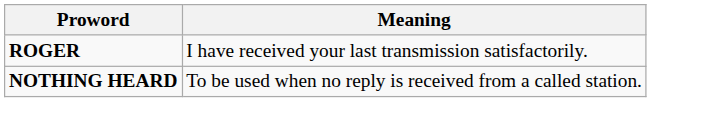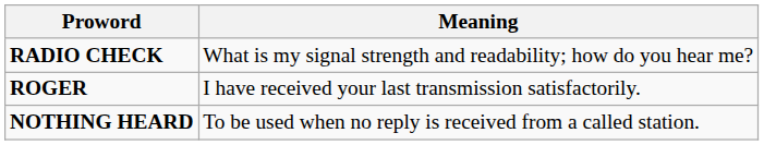+ row: RADIO CHECK | What is my signal strength and readability; how do you hear me?
